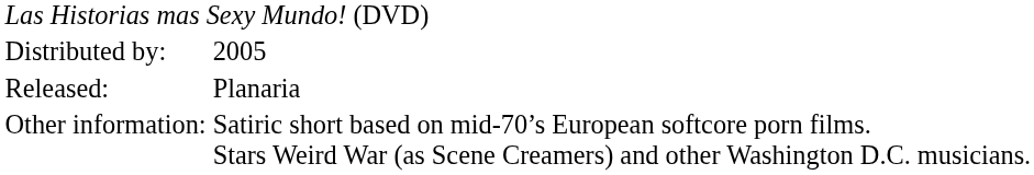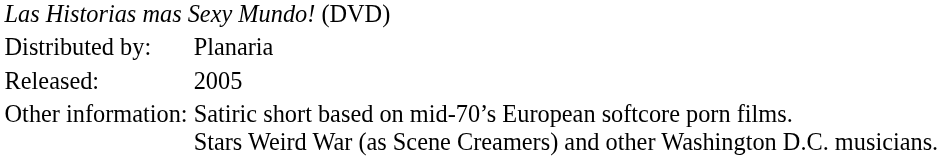Distributed by: | column 2: 2005 -> Planaria
Released: | column 2: Planaria -> 2005
